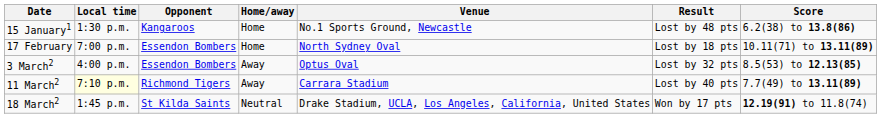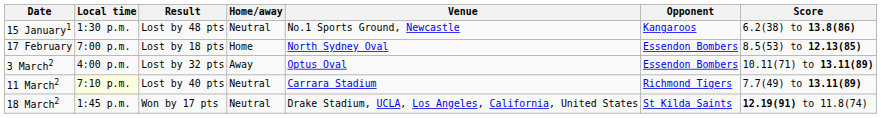columns swapped: Opponent <-> Result
15 January1 | Home/away: Home -> Neutral
17 February | Score: 10.11(71) to 13.11(89) -> 8.5(53) to 12.13(85)
3 March2 | Score: 8.5(53) to 12.13(85) -> 10.11(71) to 13.11(89)
11 March2 | Home/away: Away -> Neutral
